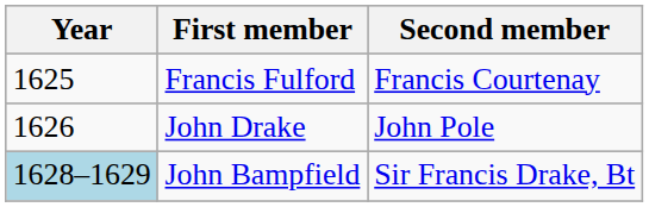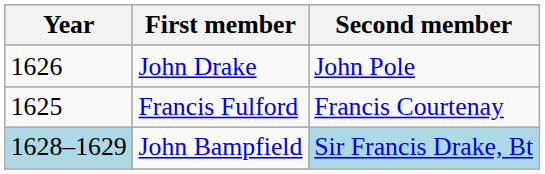rows swapped: Francis Fulford <-> John Drake
John Bampfield | Second member: no background -> lightblue background
